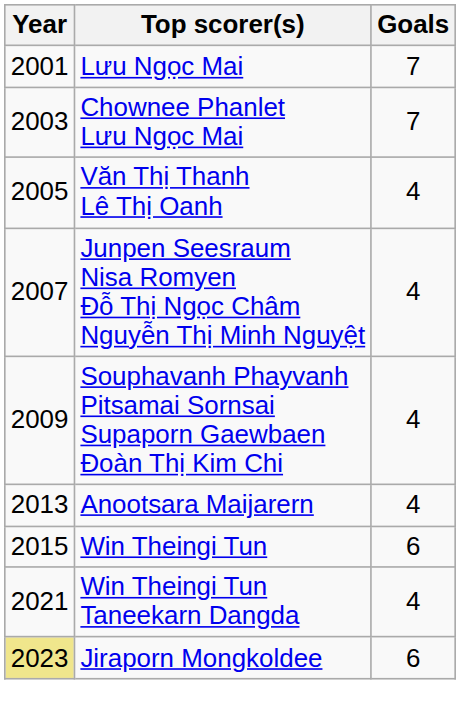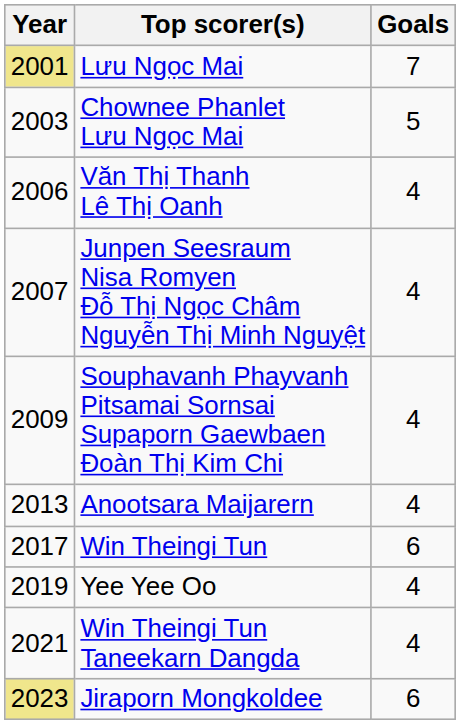Lưu Ngọc Mai | Year: no background -> khaki background
Chownee Phanlet Lưu Ngọc Mai | Goals: 7 -> 5
Văn Thị Thanh Lê Thị Oanh | Year: 2005 -> 2006
Win Theingi Tun | Year: 2015 -> 2017
+ row: 2019 | Yee Yee Oo | 4
